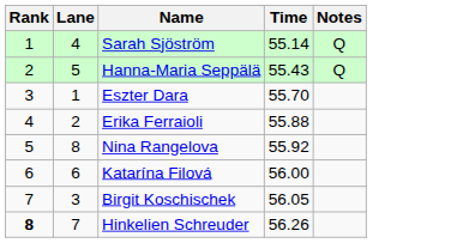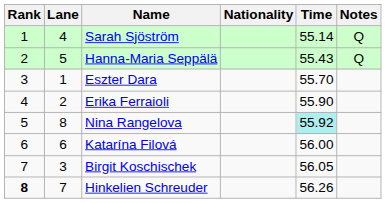+ column: Nationality
Erika Ferraioli | Time: 55.88 -> 55.90
Nina Rangelova | Time: no background -> paleturquoise background
